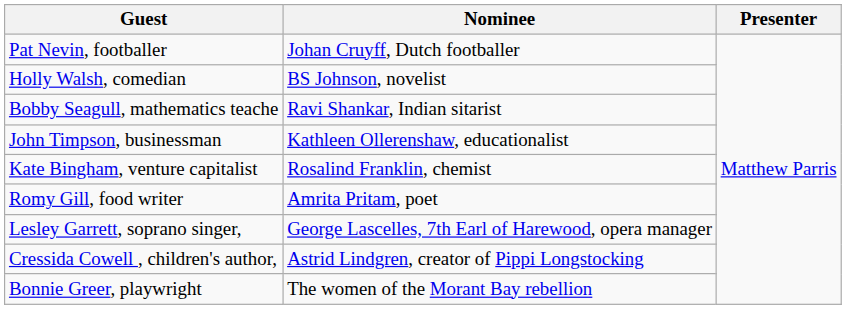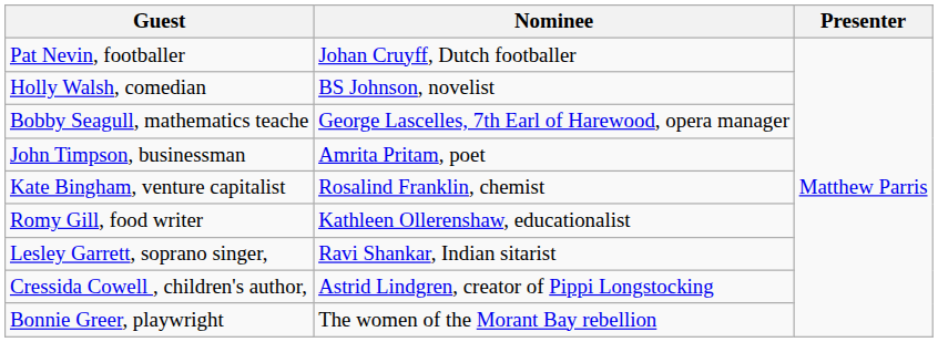Bobby Seagull, mathematics teache | Nominee: Ravi Shankar, Indian sitarist -> George Lascelles, 7th Earl of Harewood, opera manager
John Timpson, businessman | Nominee: Kathleen Ollerenshaw, educationalist -> Amrita Pritam, poet
Romy Gill, food writer | Nominee: Amrita Pritam, poet -> Kathleen Ollerenshaw, educationalist
Lesley Garrett, soprano singer, | Nominee: George Lascelles, 7th Earl of Harewood, opera manager -> Ravi Shankar, Indian sitarist
